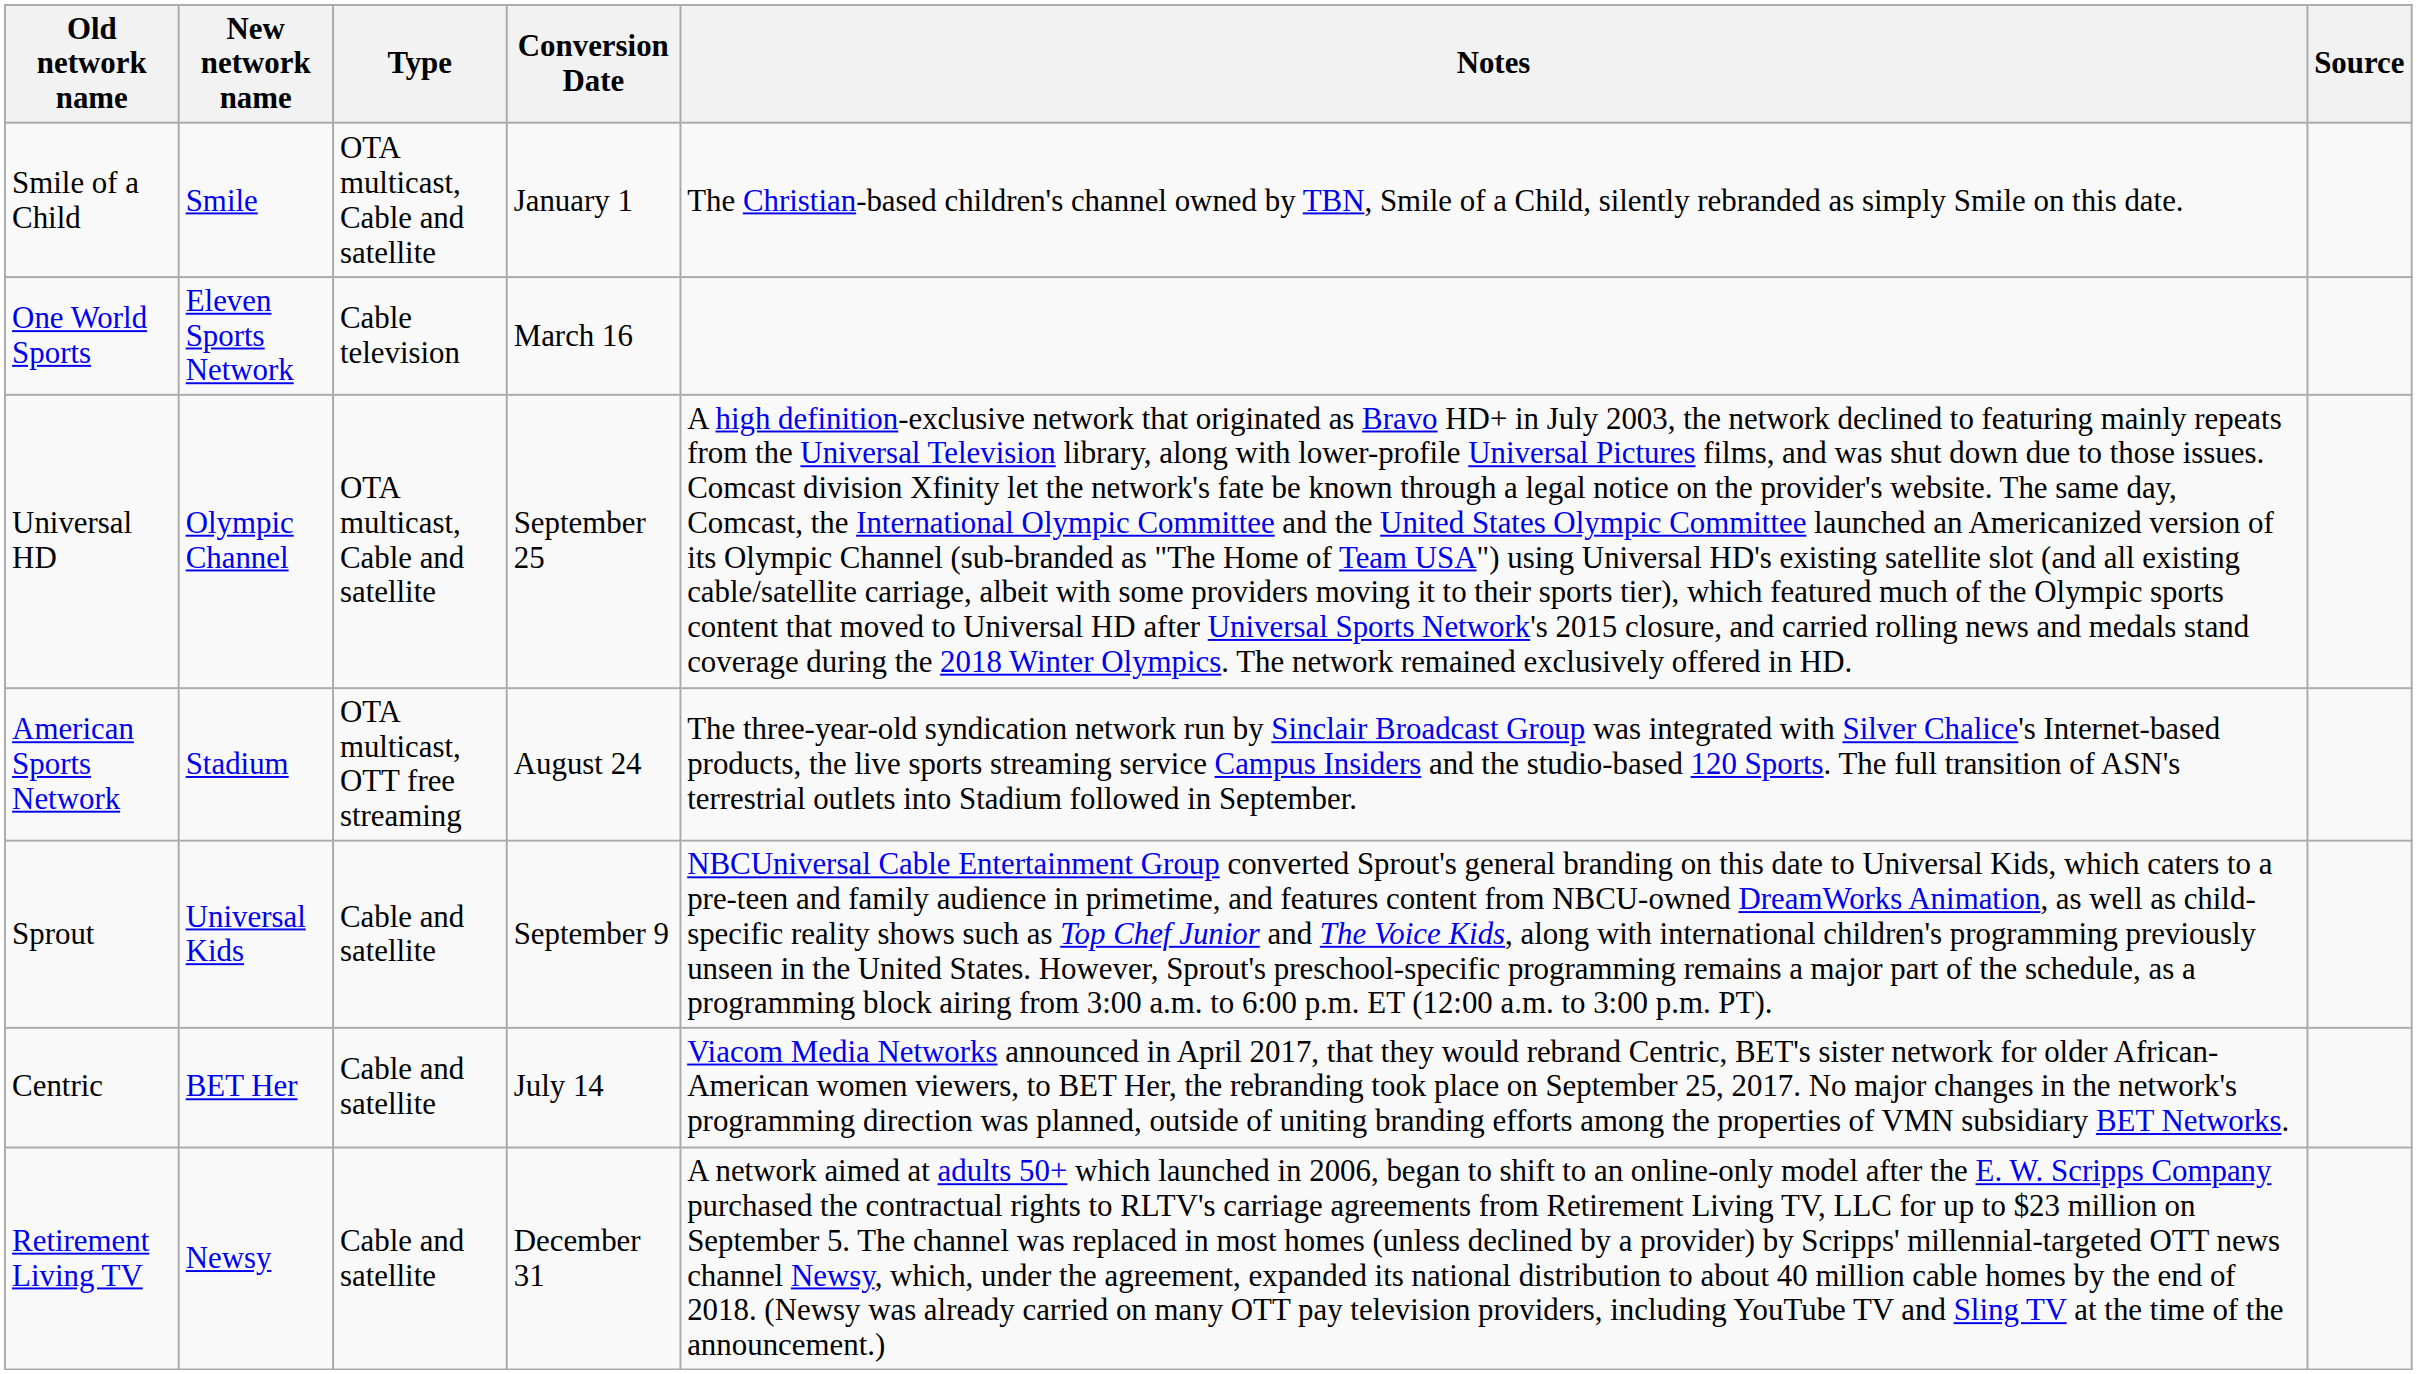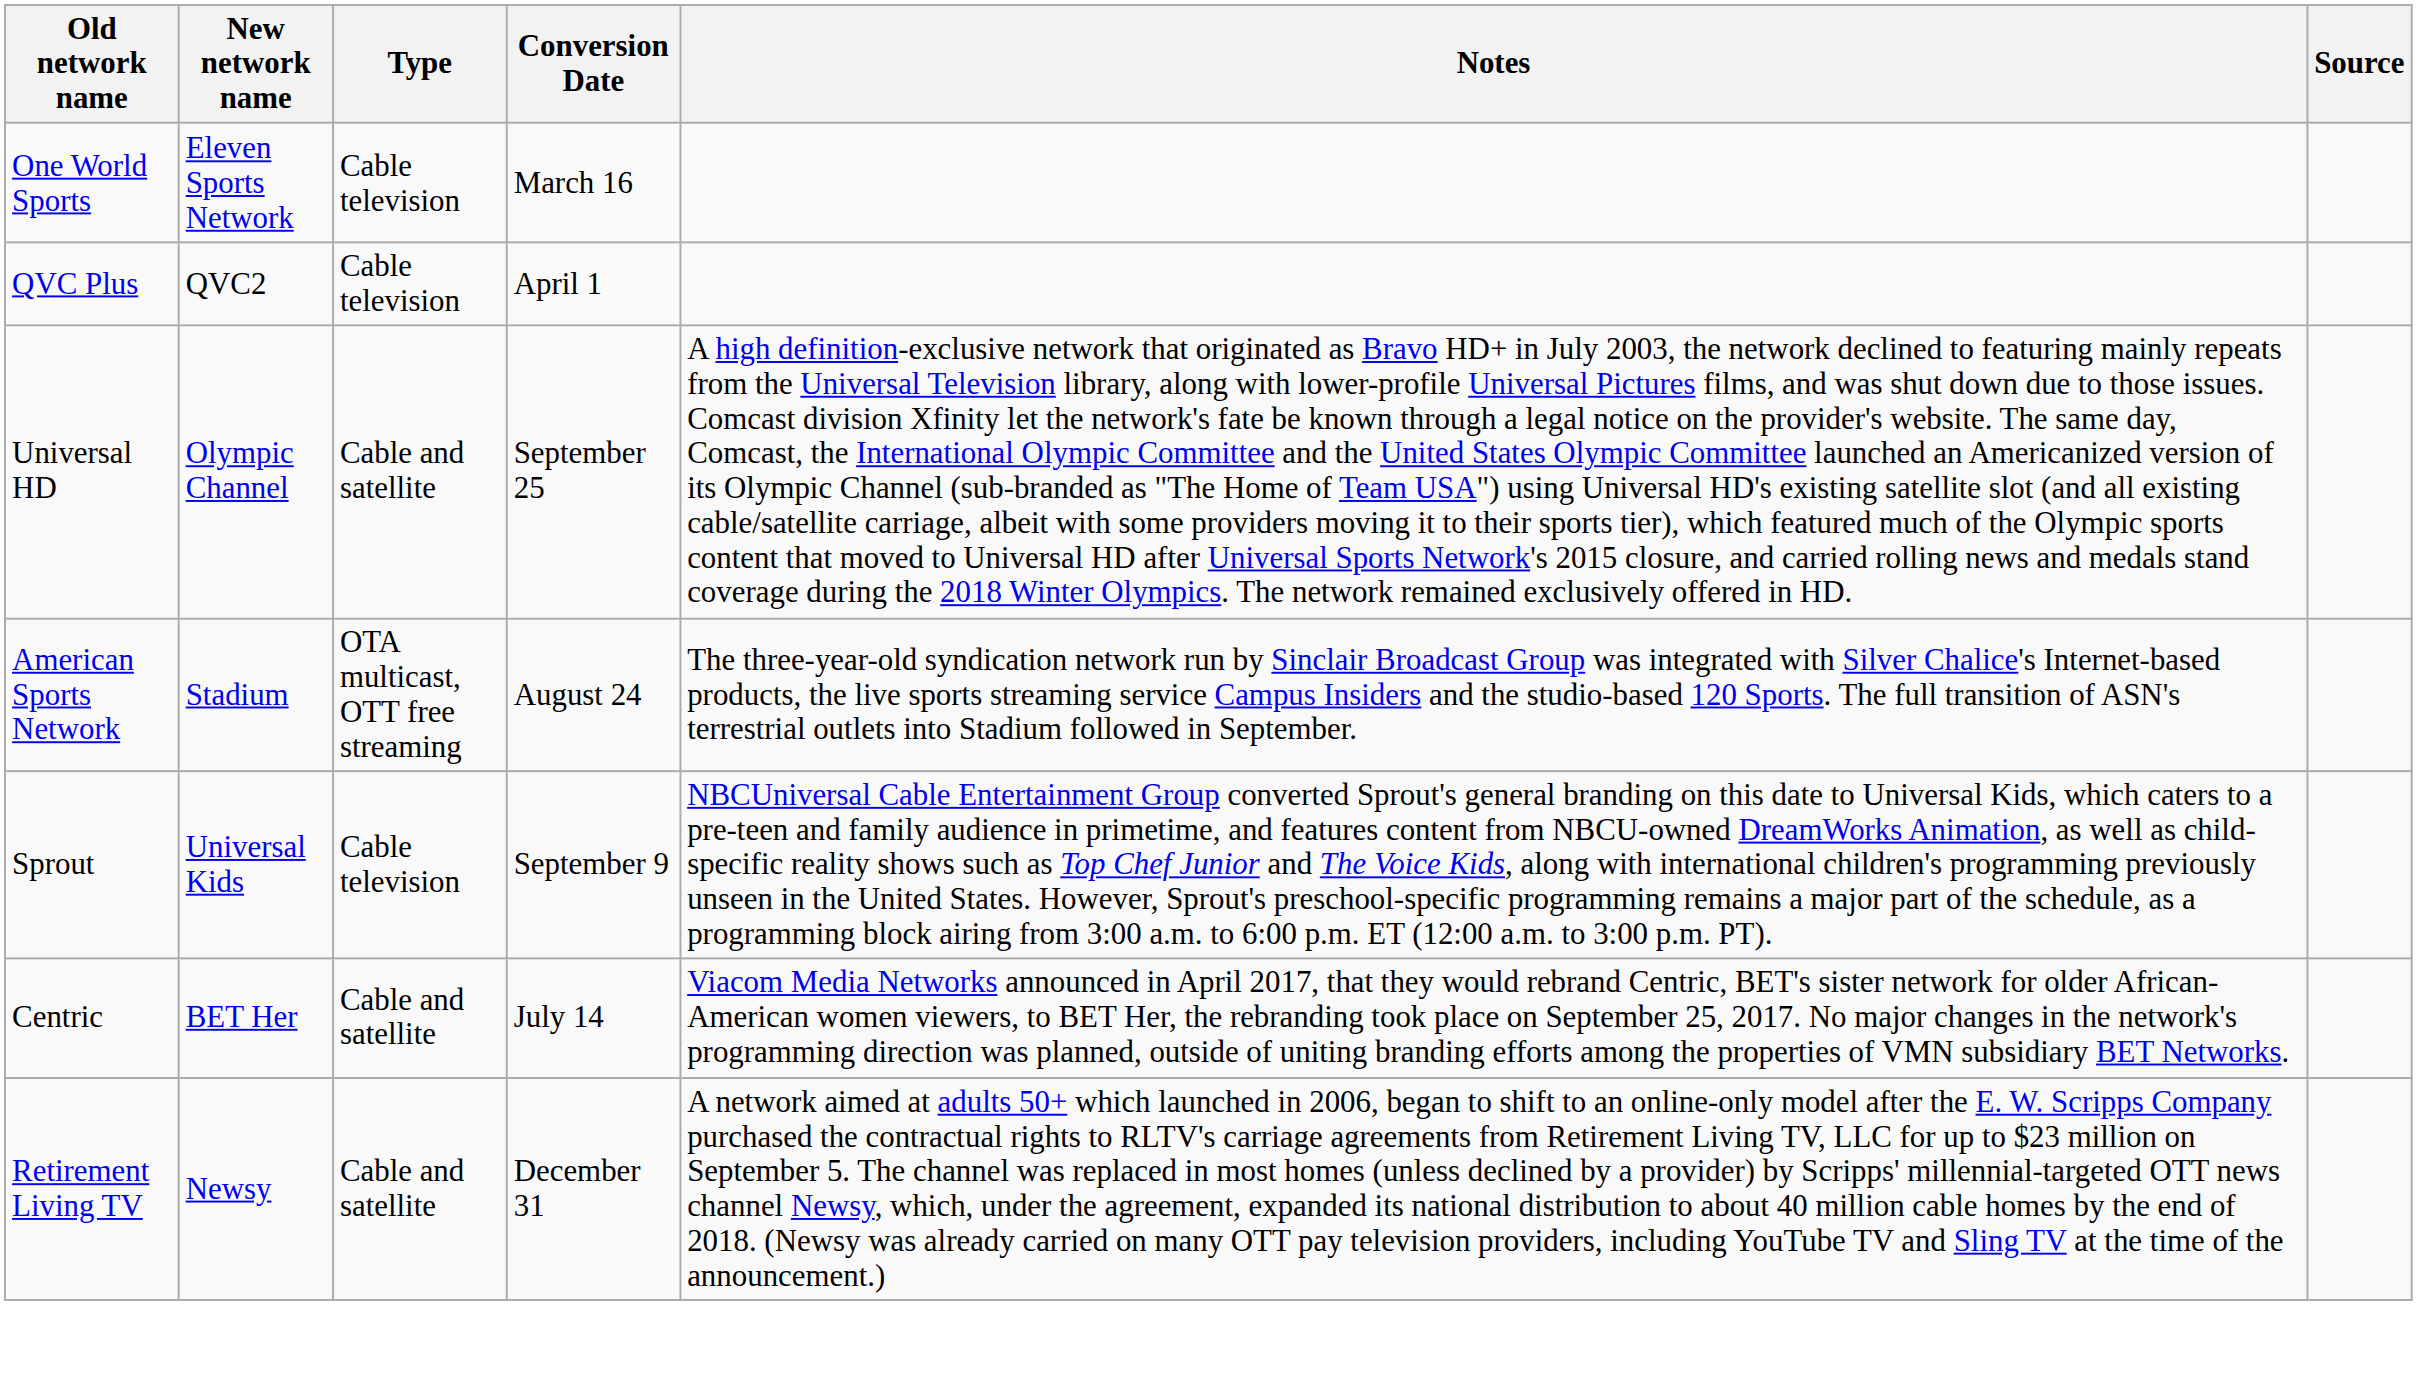- row: Smile of a Child | Smile | OTA multicast, Cable and satellite | January 1 | The Christian-based children's channel owned by TBN, Smile of a Child, silently rebranded as simply Smile on this date.
+ row: QVC Plus | QVC2 | Cable television | April 1
Universal HD | Type: OTA multicast, Cable and satellite -> Cable and satellite
Sprout | Type: Cable and satellite -> Cable television
